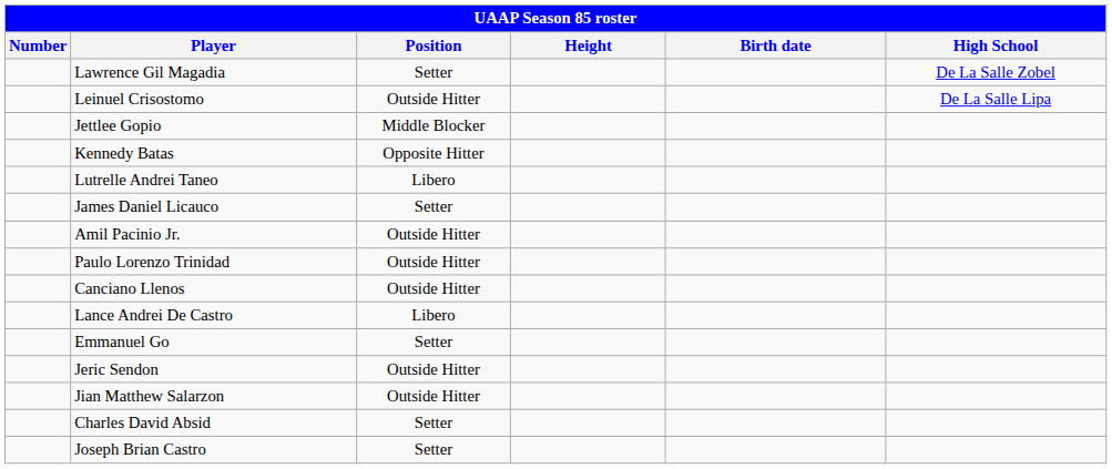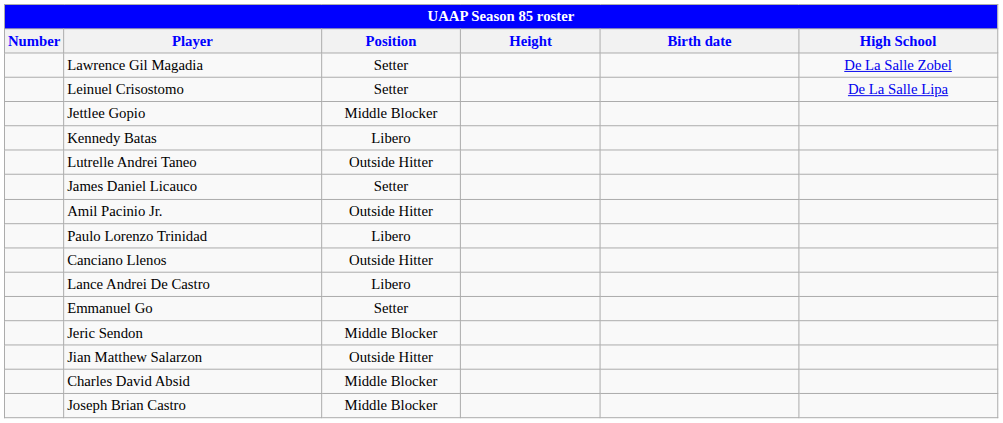Leinuel Crisostomo | Position: Outside Hitter -> Setter
Kennedy Batas | Position: Opposite Hitter -> Libero
Lutrelle Andrei Taneo | Position: Libero -> Outside Hitter
Paulo Lorenzo Trinidad | Position: Outside Hitter -> Libero
Jeric Sendon | Position: Outside Hitter -> Middle Blocker
Charles David Absid | Position: Setter -> Middle Blocker
Joseph Brian Castro | Position: Setter -> Middle Blocker
